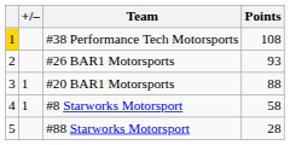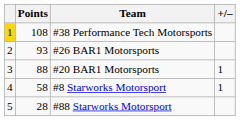columns swapped: +/– <-> Points
